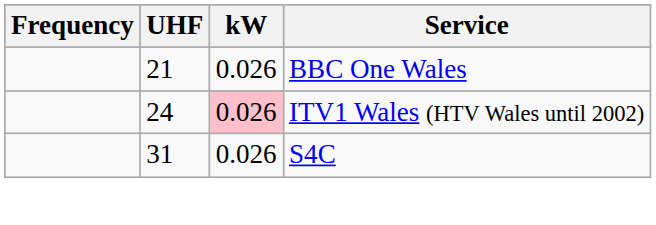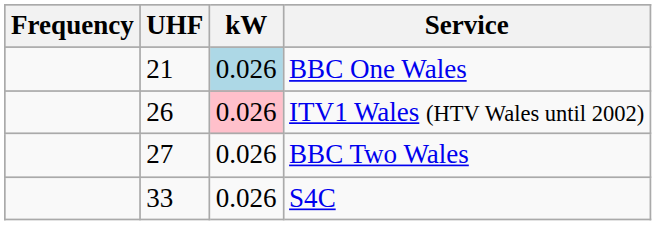BBC One Wales | kW: no background -> lightblue background
ITV1 Wales (HTV Wales until 2002) | UHF: 24 -> 26
+ row: 27 | 0.026 | BBC Two Wales
S4C | UHF: 31 -> 33
